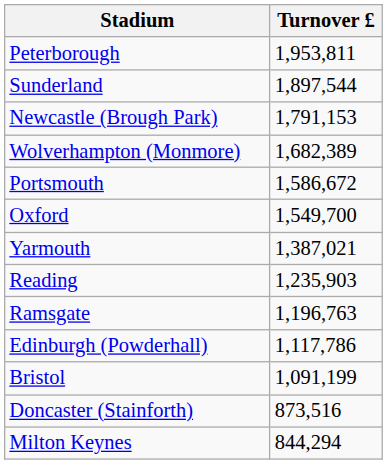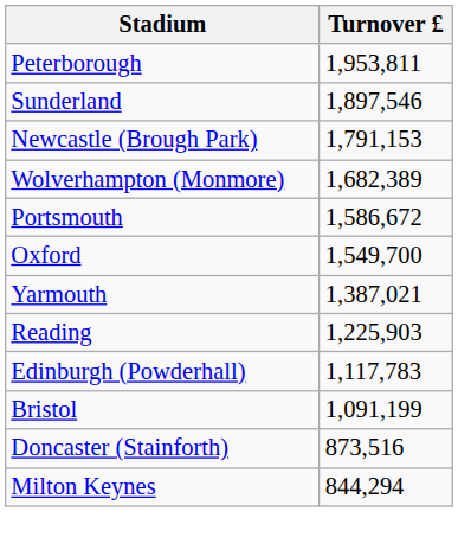Sunderland | Turnover £: 1,897,544 -> 1,897,546
Reading | Turnover £: 1,235,903 -> 1,225,903
- row: Ramsgate | 1,196,763
Edinburgh (Powderhall) | Turnover £: 1,117,786 -> 1,117,783
